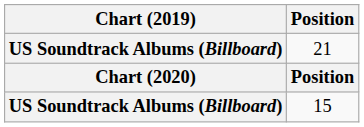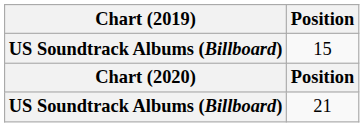rows swapped: 15 <-> 21
